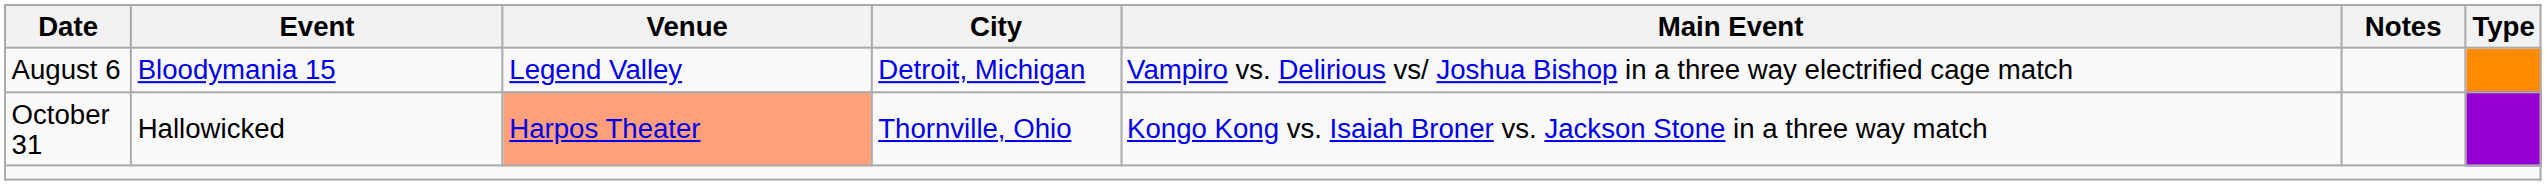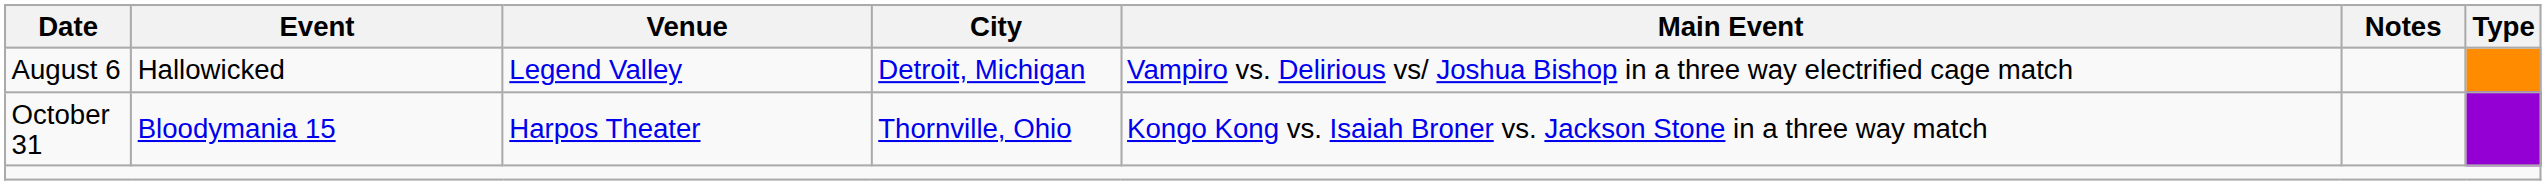August 6 | Event: Bloodymania 15 -> Hallowicked
October 31 | Event: Hallowicked -> Bloodymania 15
October 31 | Venue: lightsalmon background -> no background
